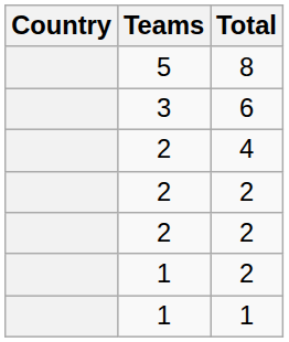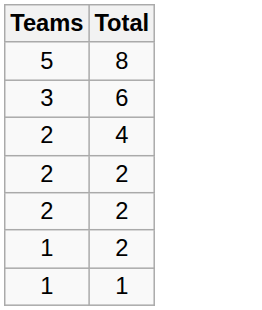- column: Country
